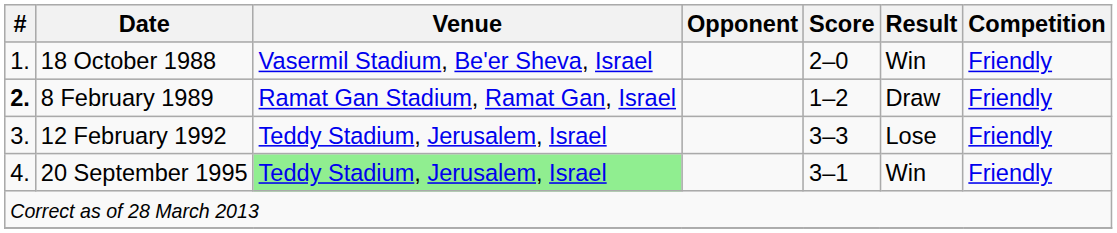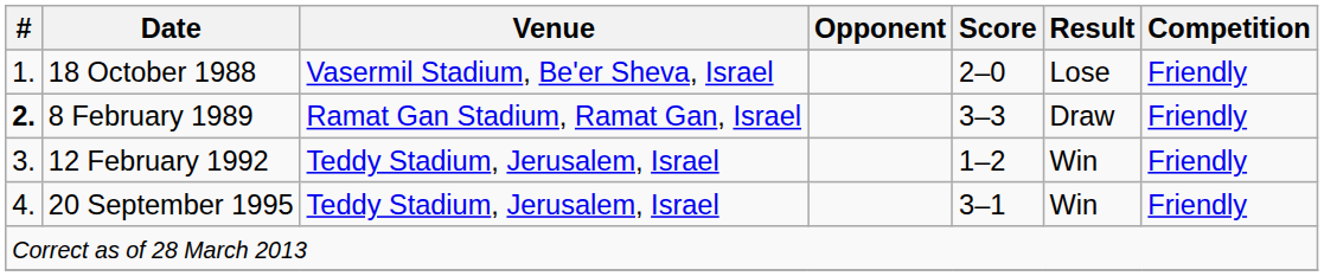18 October 1988 | Result: Win -> Lose
8 February 1989 | Score: 1–2 -> 3–3
12 February 1992 | Score: 3–3 -> 1–2
12 February 1992 | Result: Lose -> Win
20 September 1995 | Venue: lightgreen background -> no background
